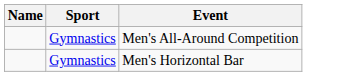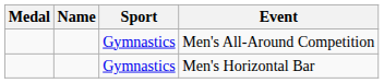+ column: Medal
